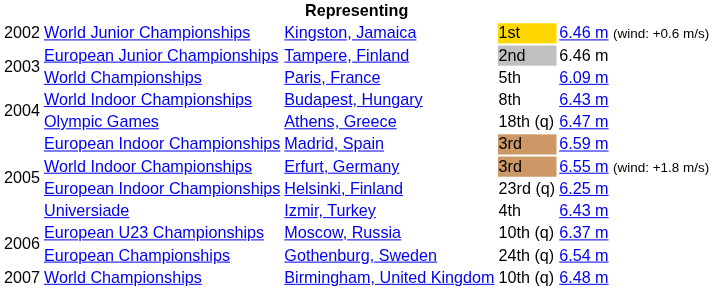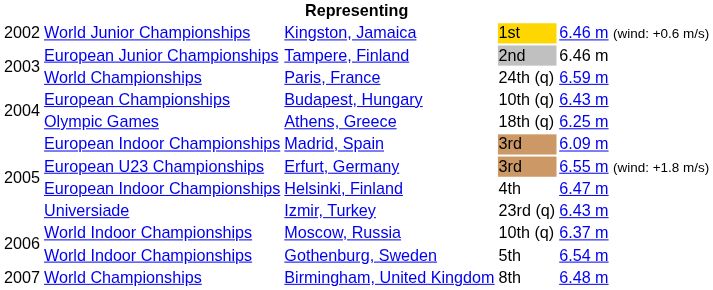Paris, France | column 4: 5th -> 24th (q)
Paris, France | column 5: 6.09 m -> 6.59 m
Budapest, Hungary | column 2: World Indoor Championships -> European Championships
Budapest, Hungary | column 4: 8th -> 10th (q)
Athens, Greece | column 5: 6.47 m -> 6.25 m
Madrid, Spain | column 5: 6.59 m -> 6.09 m
Erfurt, Germany | column 2: World Indoor Championships -> European U23 Championships
Helsinki, Finland | column 4: 23rd (q) -> 4th
Helsinki, Finland | column 5: 6.25 m -> 6.47 m
Izmir, Turkey | column 4: 4th -> 23rd (q)
Moscow, Russia | column 2: European U23 Championships -> World Indoor Championships
Gothenburg, Sweden | column 2: European Championships -> World Indoor Championships
Gothenburg, Sweden | column 4: 24th (q) -> 5th
Birmingham, United Kingdom | column 4: 10th (q) -> 8th
